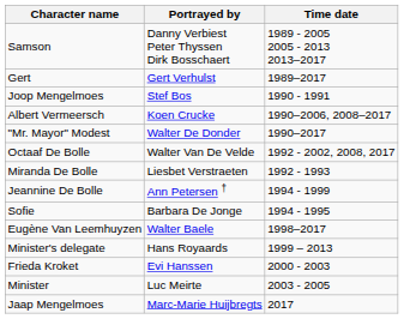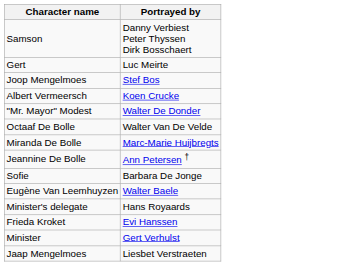- column: Time date | 1989 - 2005 2005 - 2013 2013–2017 | 1989–2017 | 1990 - 1991 | 1990–2006, 2008–2017 | 1990–2017 | 1992 - 2002, 2008, 2017 | 1992 - 1993 | 1994 - 1999 | 1994 - 1995 | 1998–2017 | 1999 – 2013 | 2000 - 2003 | 2003 - 2005 | 2017
Gert | Portrayed by: Gert Verhulst -> Luc Meirte
Miranda De Bolle | Portrayed by: Liesbet Verstraeten -> Marc-Marie Huijbregts
Minister | Portrayed by: Luc Meirte -> Gert Verhulst
Jaap Mengelmoes | Portrayed by: Marc-Marie Huijbregts -> Liesbet Verstraeten
